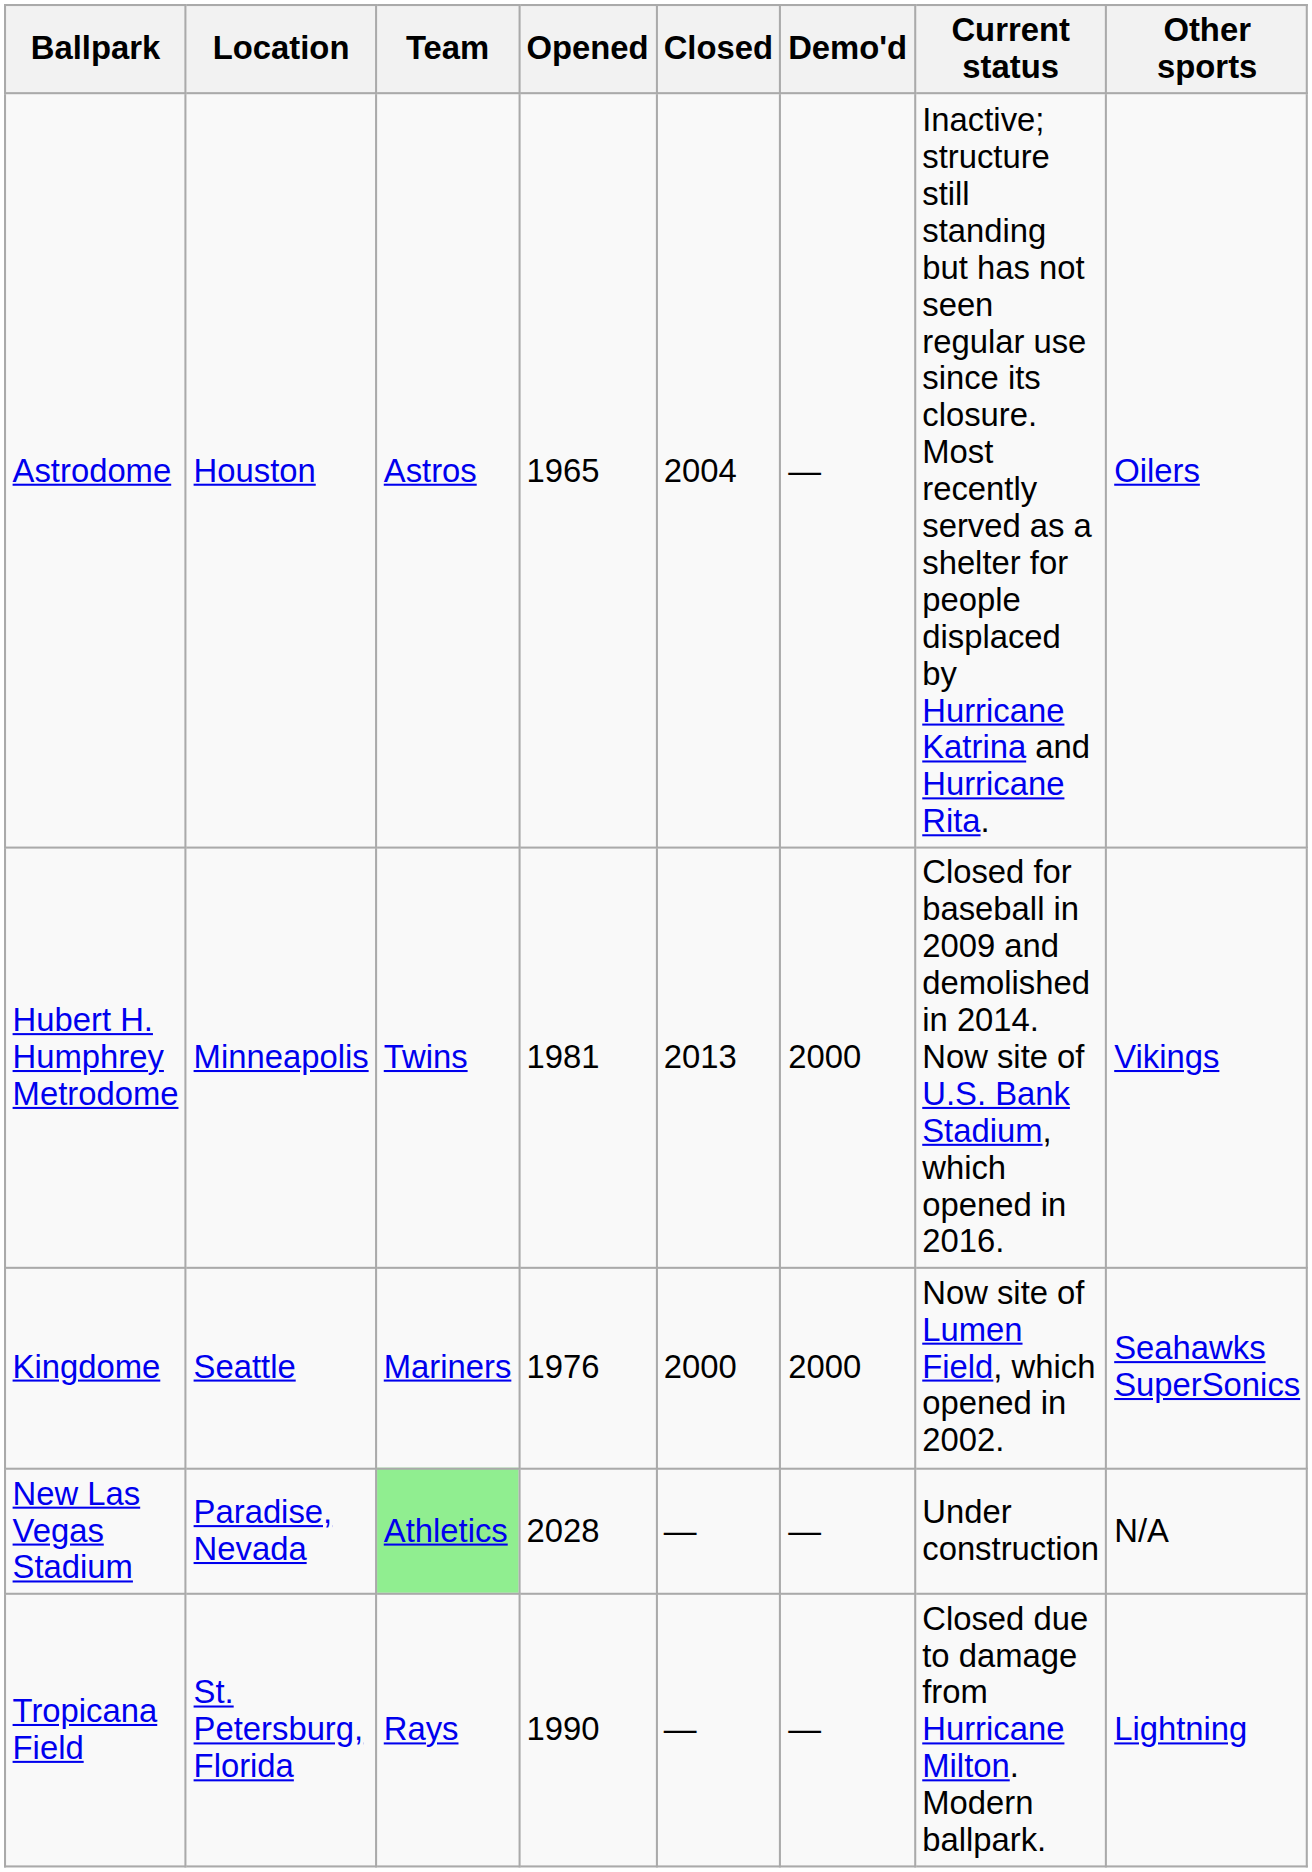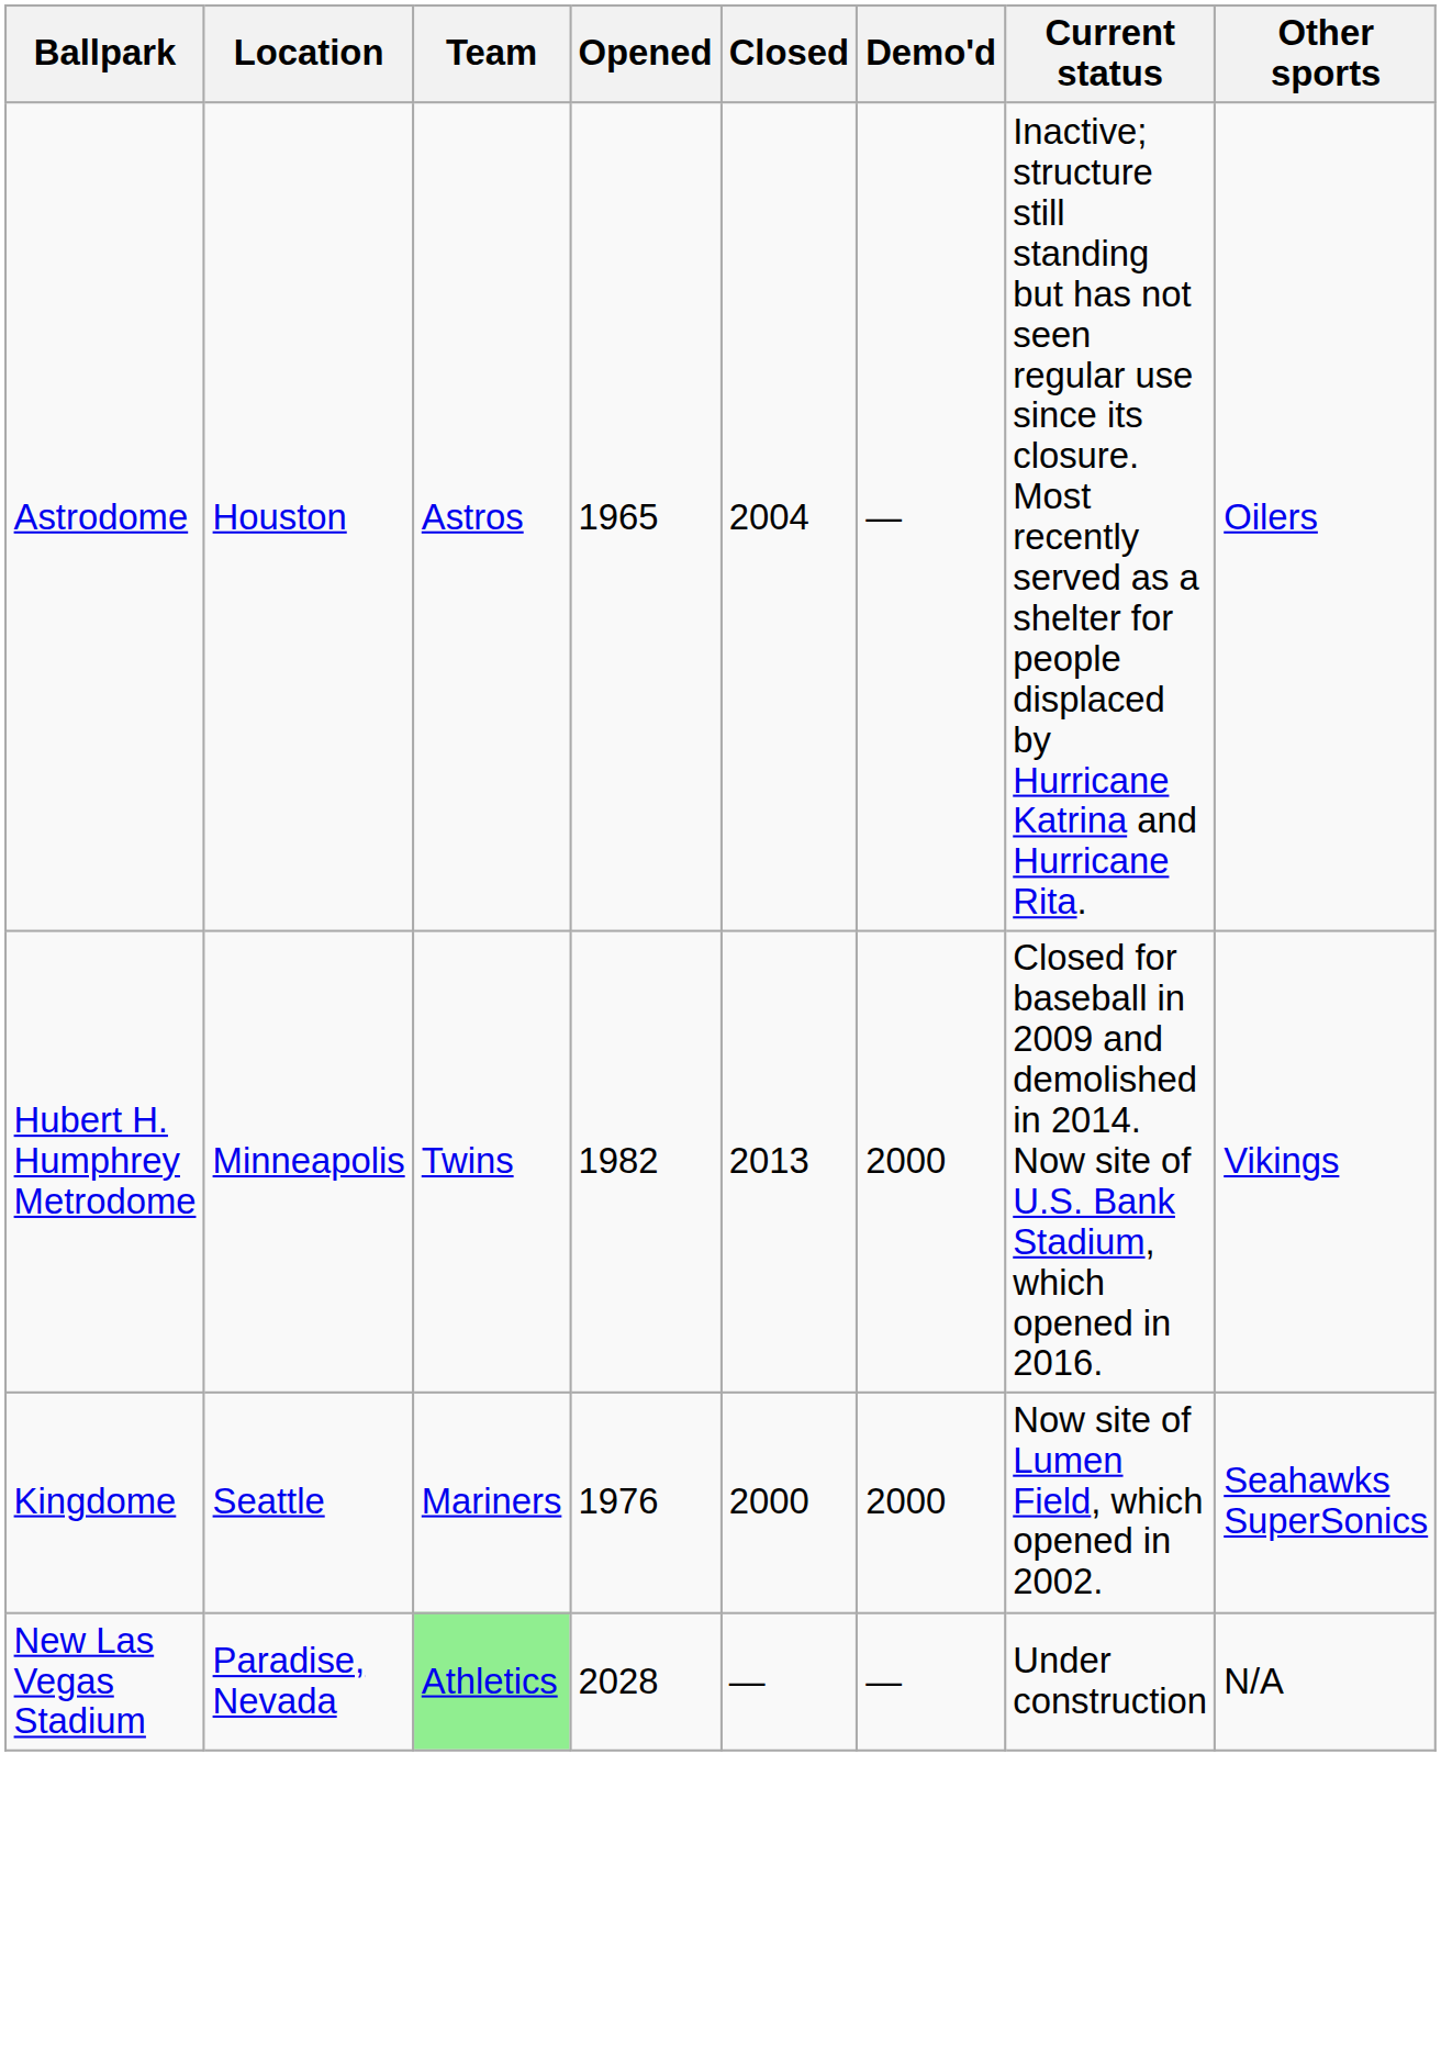Hubert H. Humphrey Metrodome | Opened: 1981 -> 1982
- row: Tropicana Field | St. Petersburg, Florida | Rays | 1990 | — | — | Closed due to damage from Hurricane Milton. Modern ballpark. | Lightning
